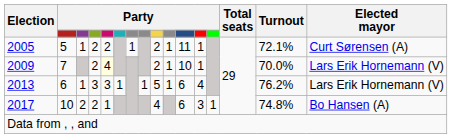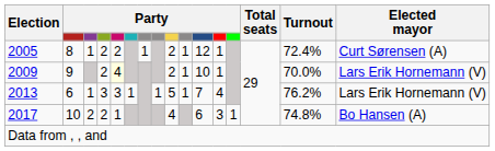2005 | column 2: 5 -> 8
2005 | column 11: 11 -> 12
2005 | Turnout: 72.1% -> 72.4%
2009 | column 2: 7 -> 9
2013 | column 11: 6 -> 7
